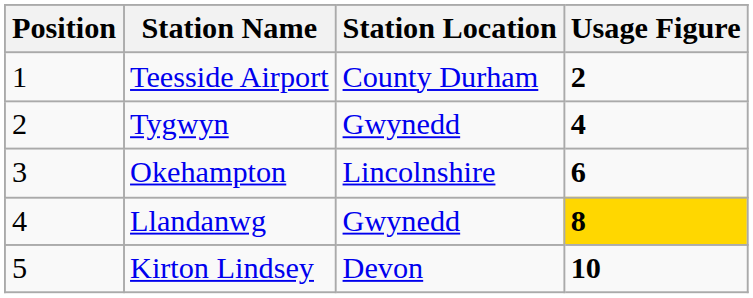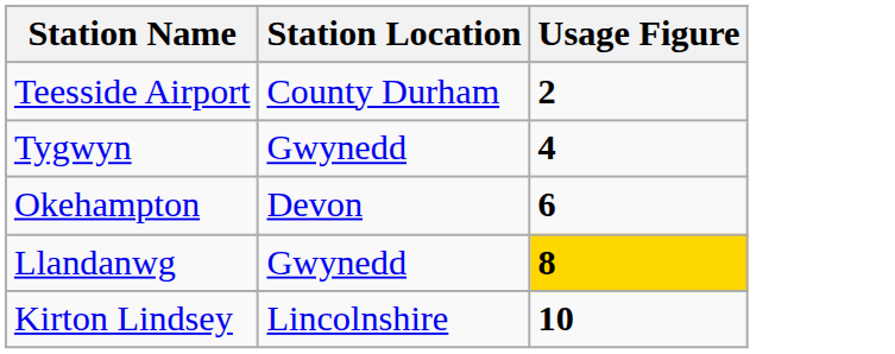- column: Position | 1 | 2 | 3 | 4 | 5
Okehampton | Station Location: Lincolnshire -> Devon
Kirton Lindsey | Station Location: Devon -> Lincolnshire
